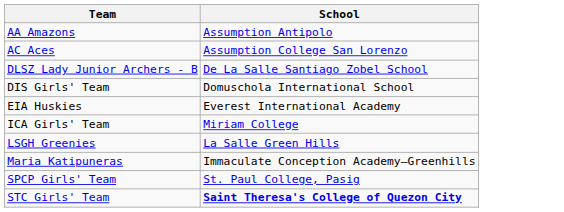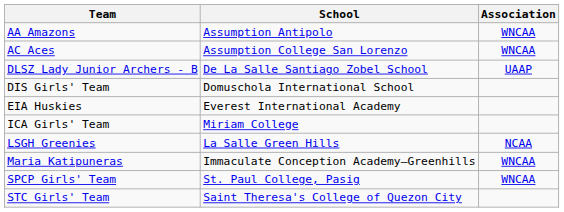+ column: Association | WNCAA | WNCAA | UAAP | NCAA | WNCAA | WNCAA
STC Girls' Team | School: bold -> normal
